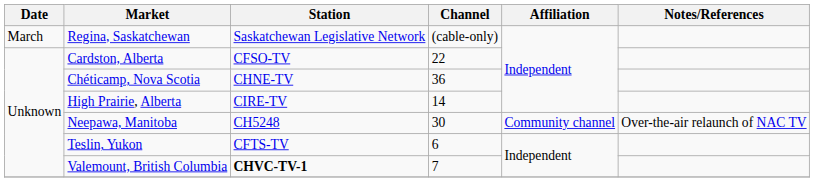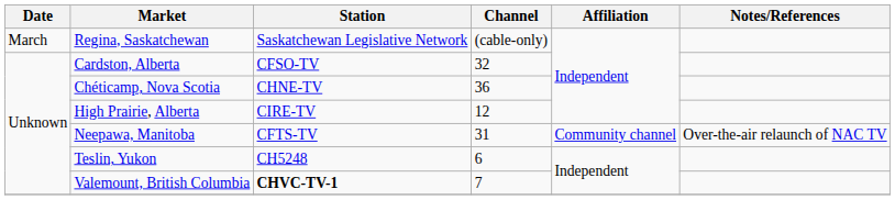Cardston, Alberta | Channel: 22 -> 32
High Prairie, Alberta | Channel: 14 -> 12
Neepawa, Manitoba | Station: CH5248 -> CFTS-TV
Neepawa, Manitoba | Channel: 30 -> 31
Teslin, Yukon | Station: CFTS-TV -> CH5248
